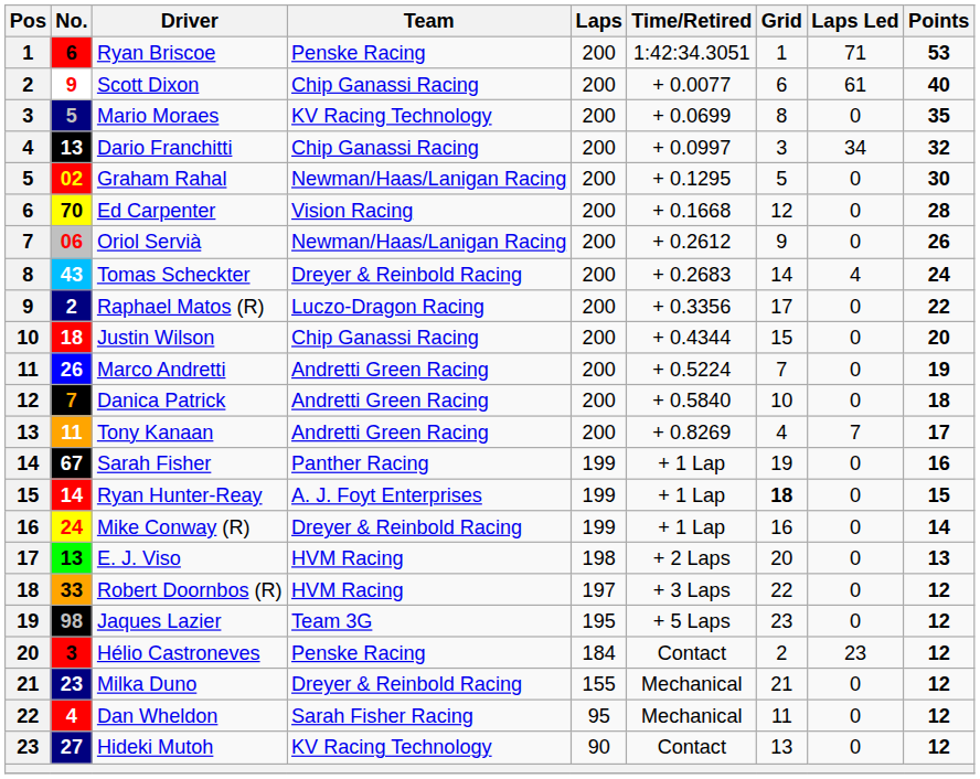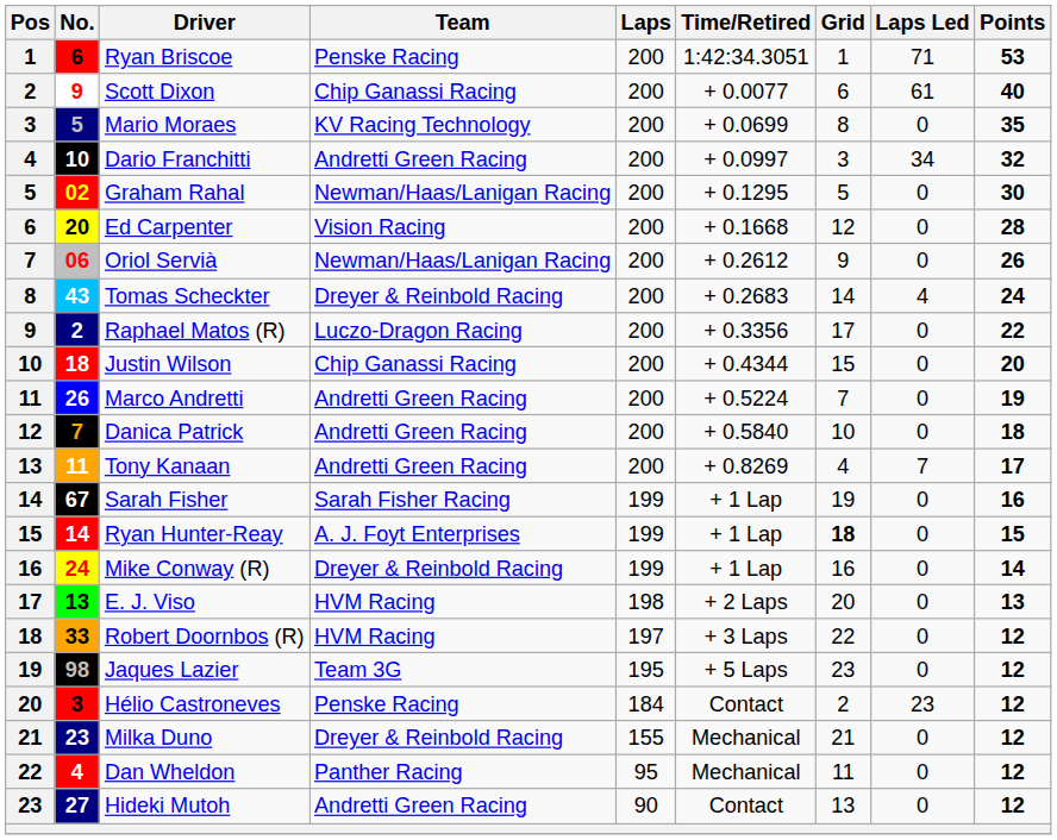Dario Franchitti | No.: 13 -> 10
Dario Franchitti | Team: Chip Ganassi Racing -> Andretti Green Racing
Ed Carpenter | No.: 70 -> 20
Sarah Fisher | Team: Panther Racing -> Sarah Fisher Racing
Dan Wheldon | Team: Sarah Fisher Racing -> Panther Racing
Hideki Mutoh | Team: KV Racing Technology -> Andretti Green Racing
